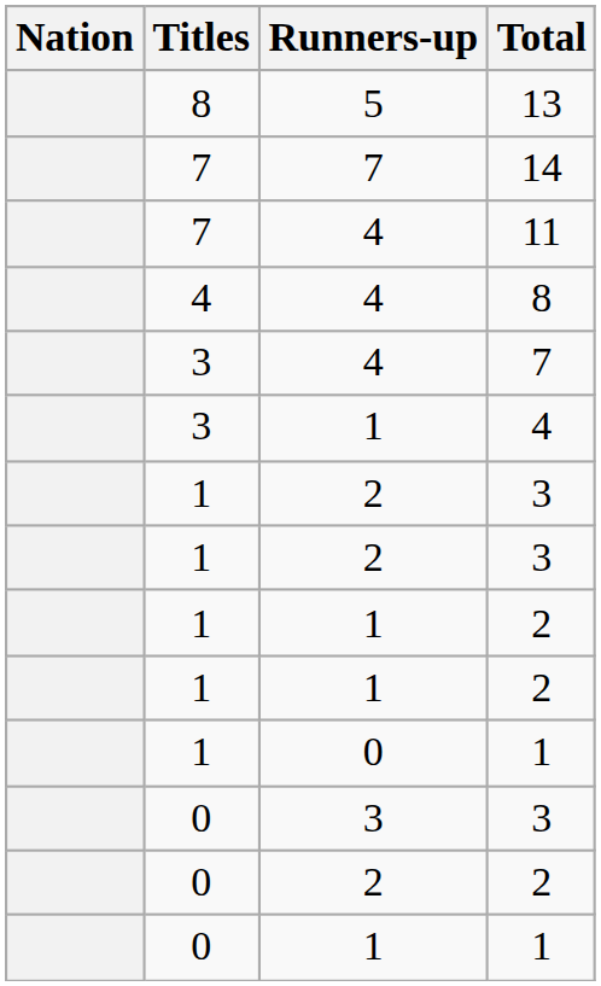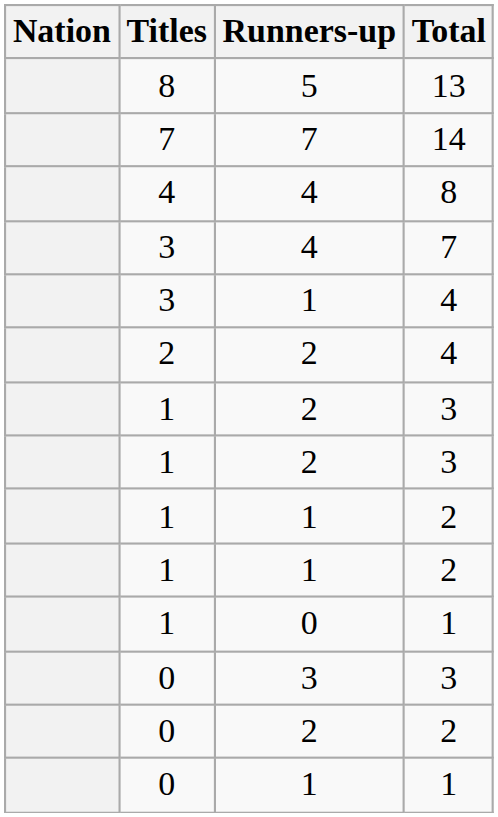- row: 7 | 4 | 11
+ row: 2 | 2 | 4
